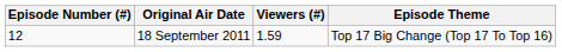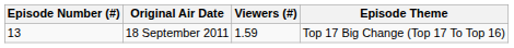18 September 2011 | Episode Number (#): 12 -> 13
